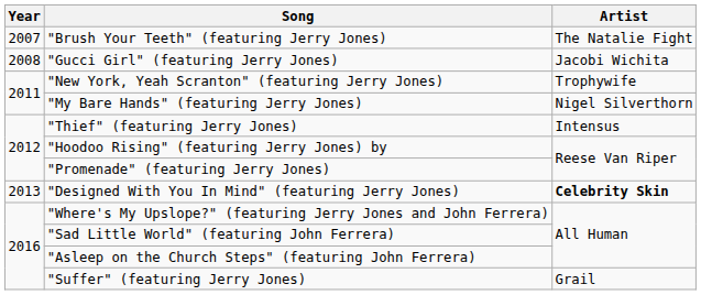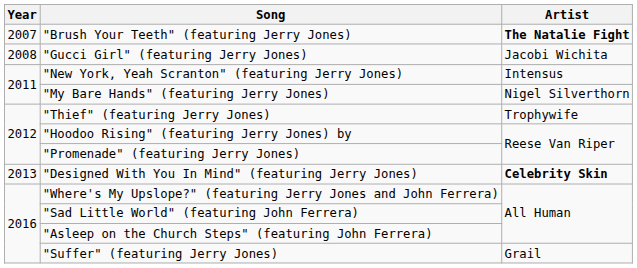"Brush Your Teeth" (featuring Jerry Jones) | Artist: normal -> bold
"New York, Yeah Scranton" (featuring Jerry Jones) | Artist: Trophywife -> Intensus
"Thief" (featuring Jerry Jones) | Artist: Intensus -> Trophywife
